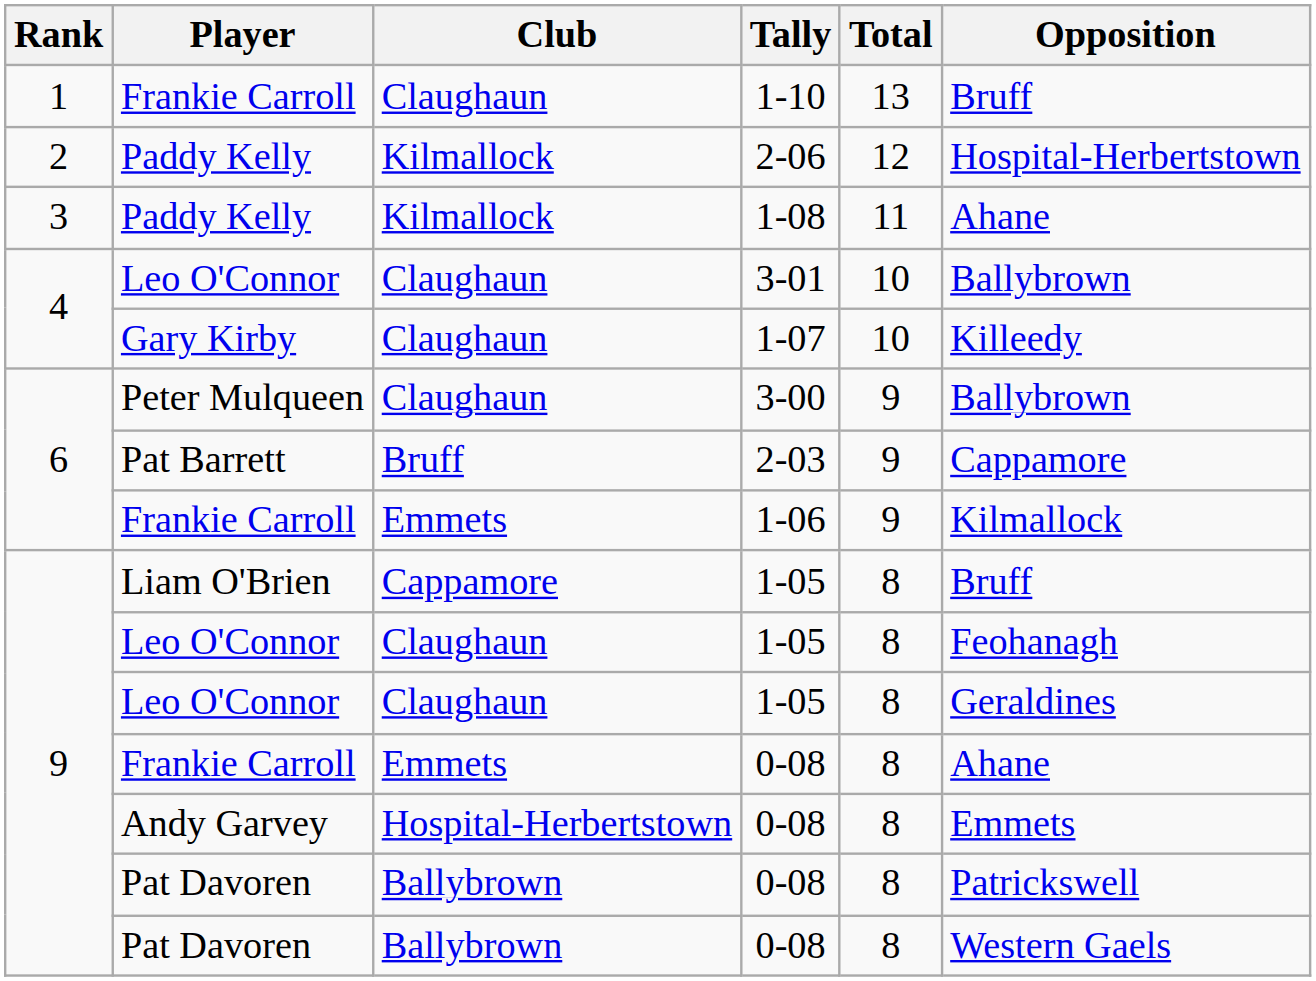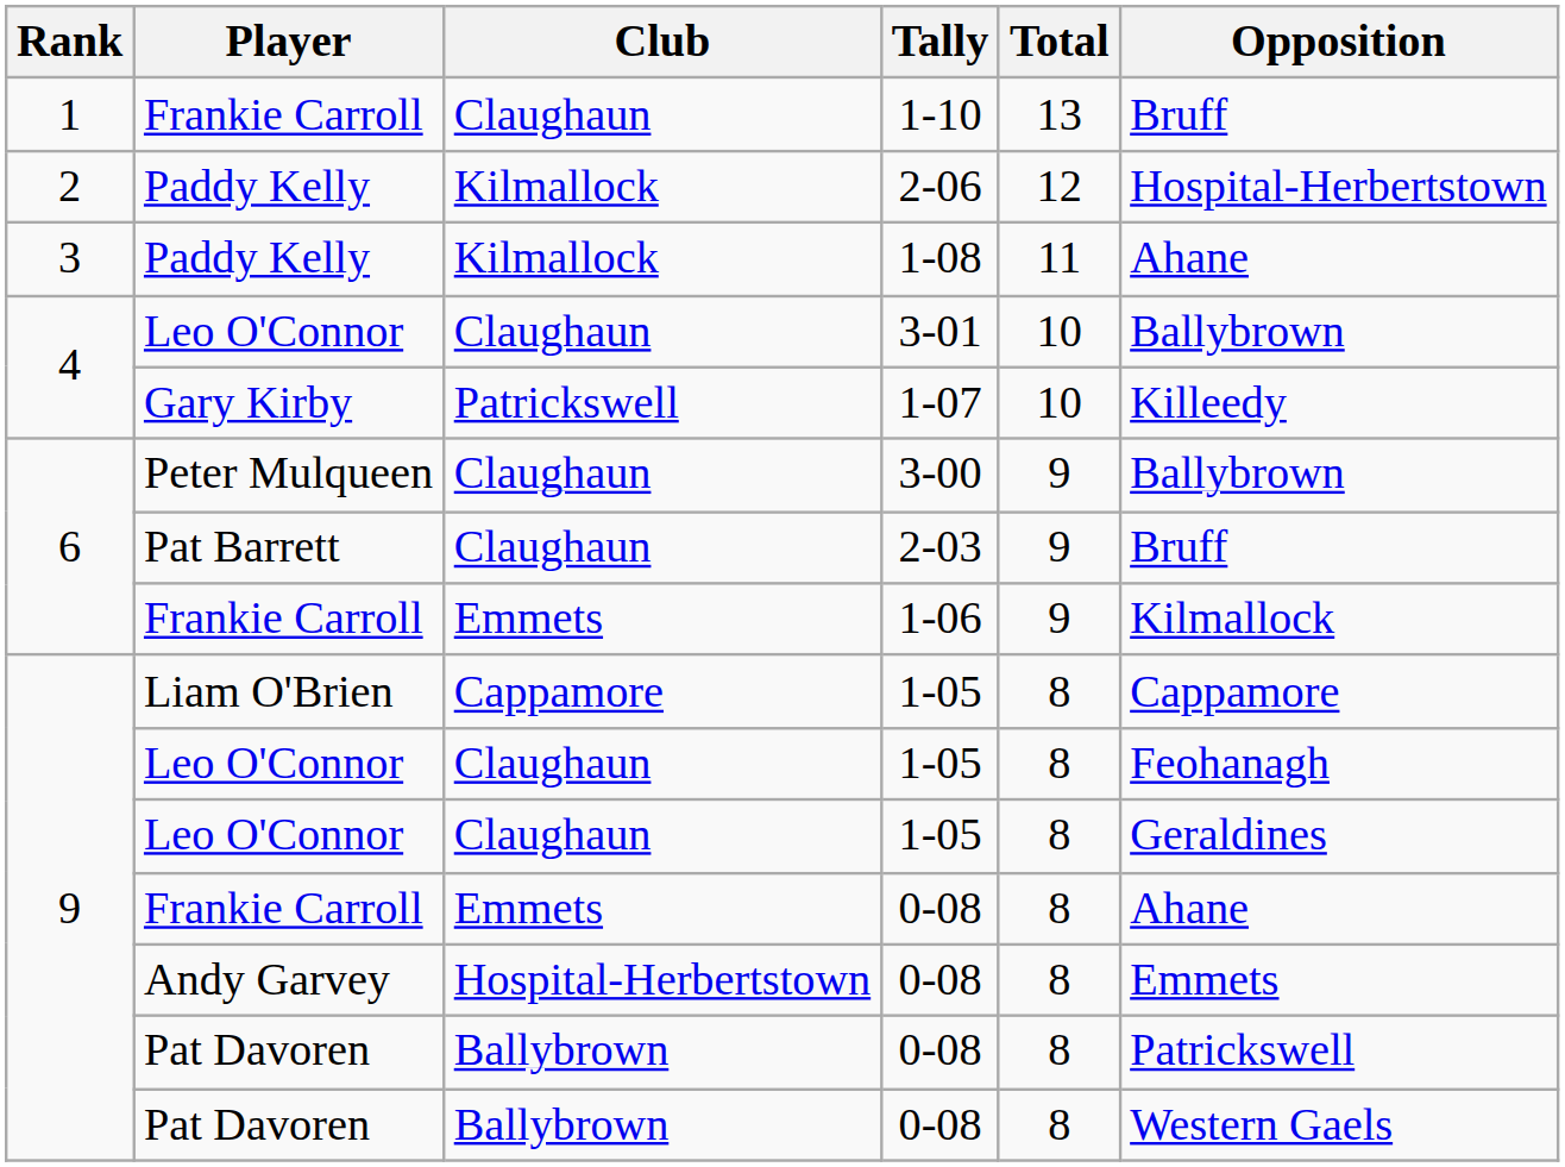1-07 | Club: Claughaun -> Patrickswell
2-03 | Club: Bruff -> Claughaun
2-03 | Opposition: Cappamore -> Bruff
Liam O'Brien / 1-05 | Opposition: Bruff -> Cappamore
